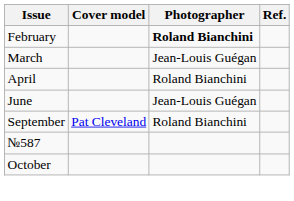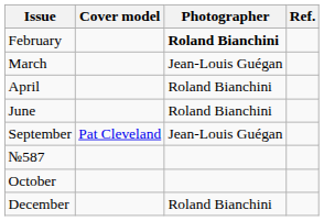June | Photographer: Jean-Louis Guégan -> Roland Bianchini
September | Photographer: Roland Bianchini -> Jean-Louis Guégan
+ row: December | Roland Bianchini
